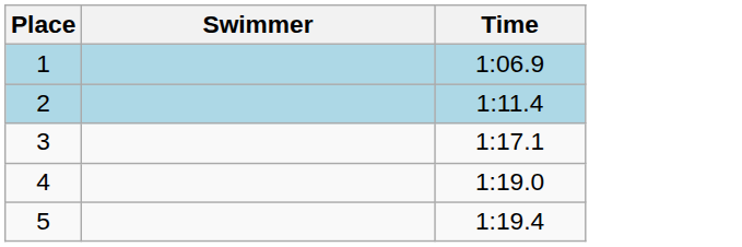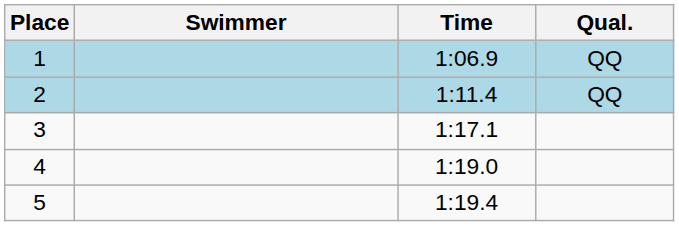+ column: Qual. | QQ | QQ
